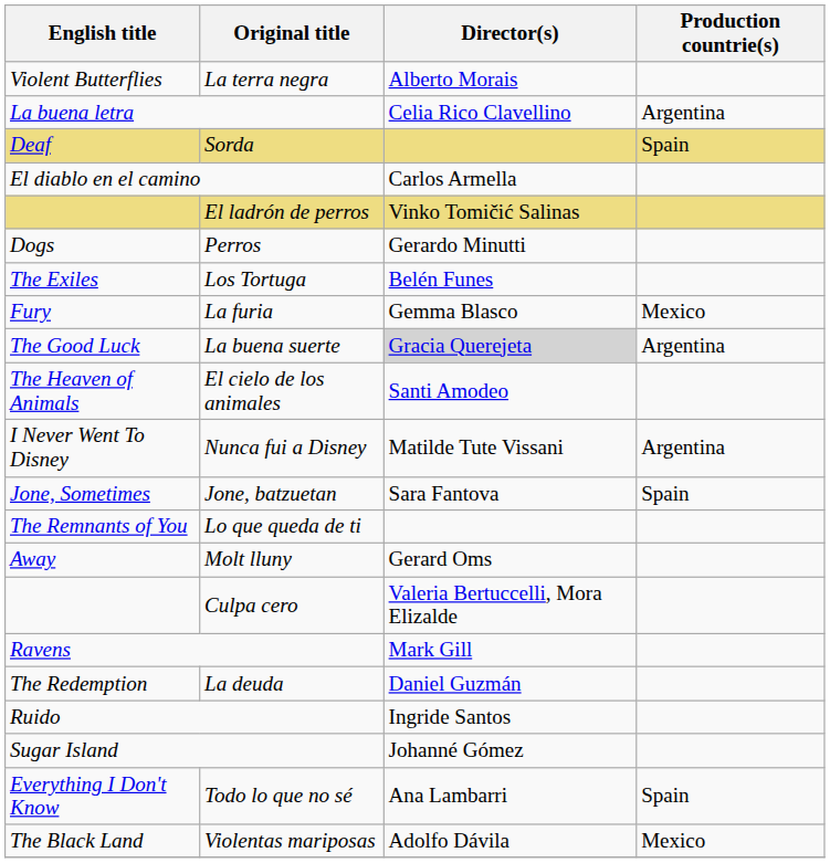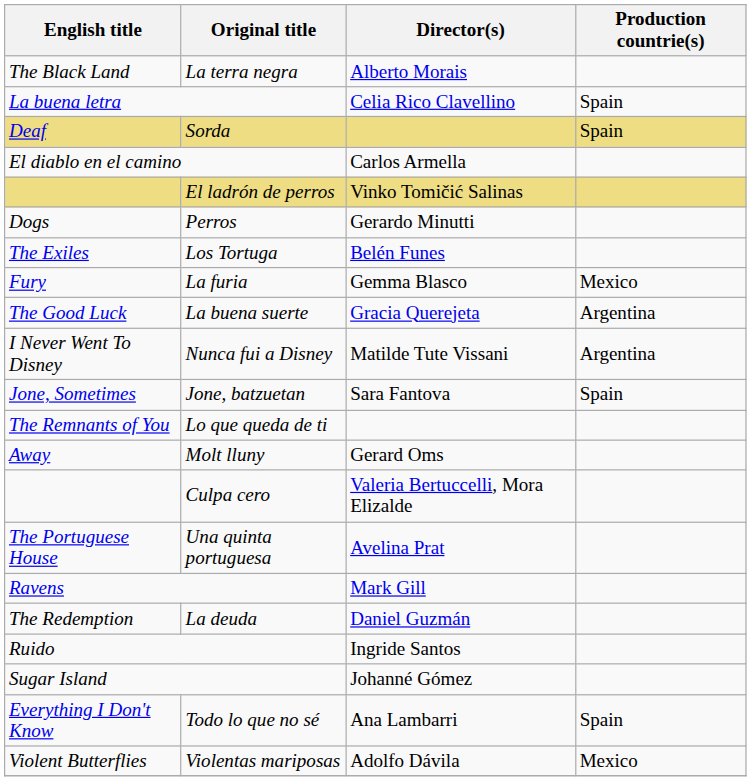La terra negra | English title: Violent Butterflies -> The Black Land
La buena letra | Production countrie(s): Argentina -> Spain
La buena suerte | Director(s): lightgrey background -> no background
- row: The Heaven of Animals | El cielo de los animales | Santi Amodeo
+ row: The Portuguese House | Una quinta portuguesa | Avelina Prat
Violentas mariposas | English title: The Black Land -> Violent Butterflies
